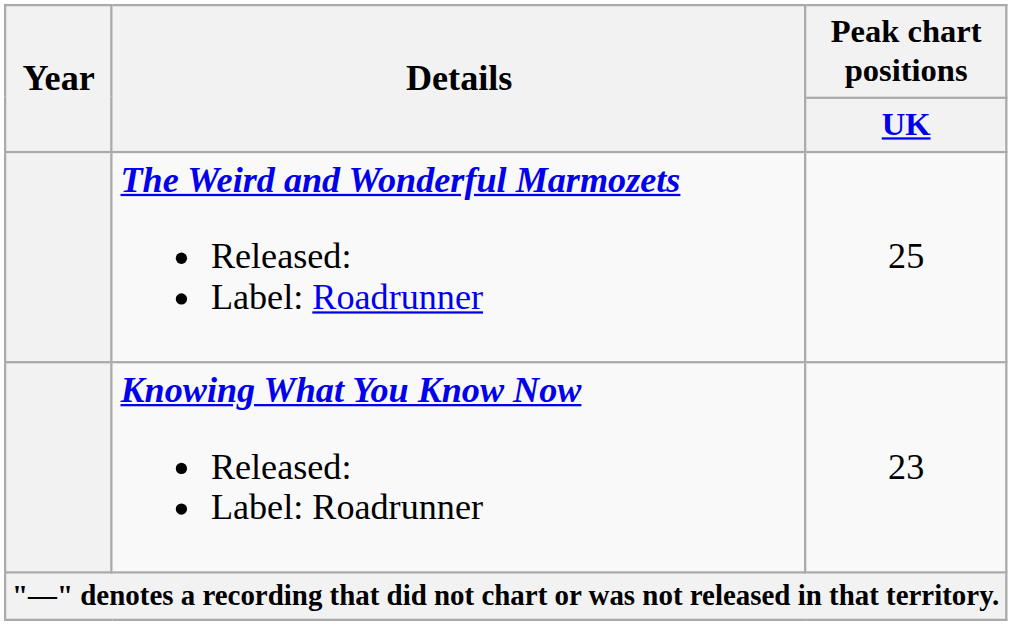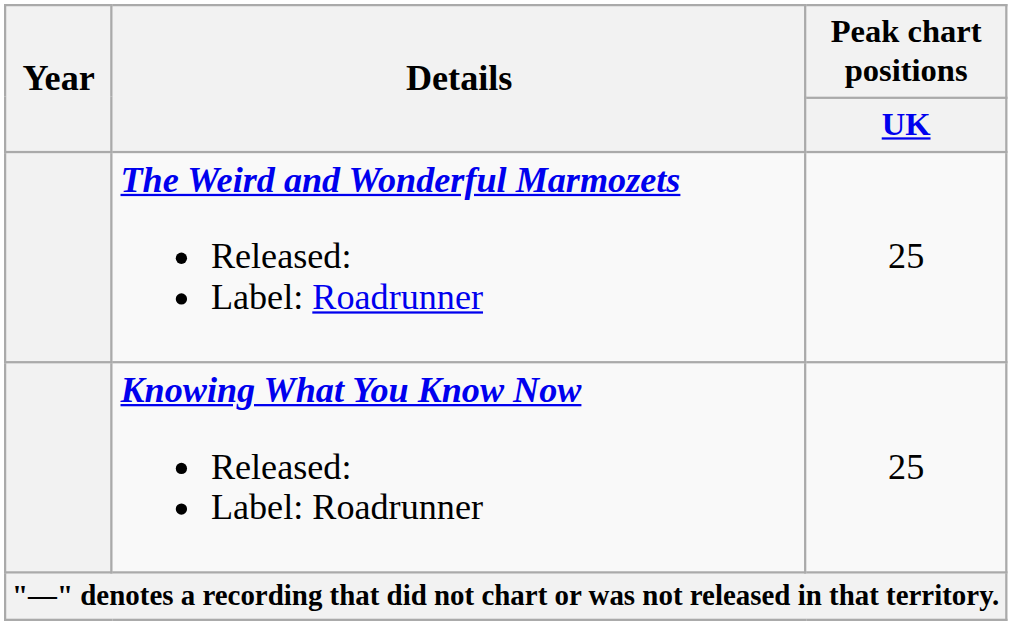Knowing What You Know Now Released: Label: Roadrunner | Peak chart positions / UK: 23 -> 25
